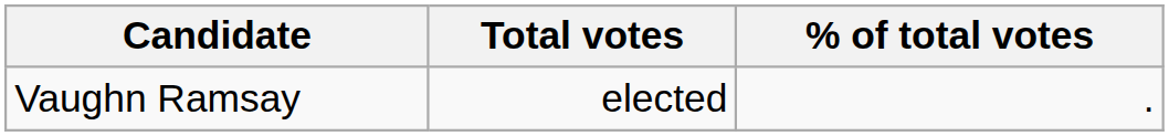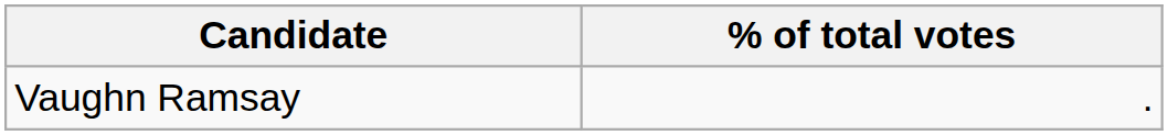- column: Total votes | elected
